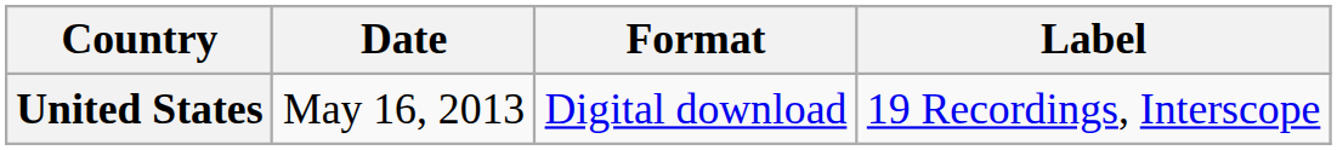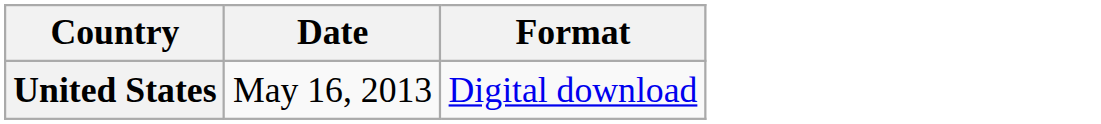- column: Label | 19 Recordings, Interscope
